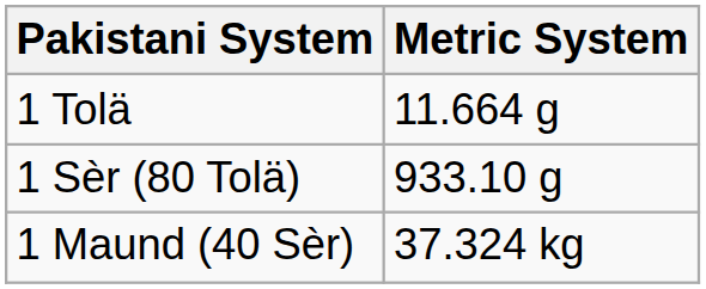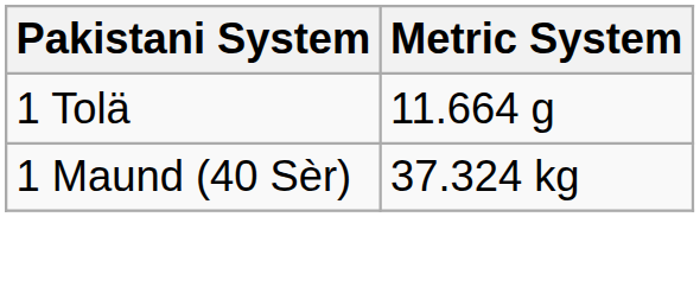- row: 1 Sèr (80 Tolä) | 933.10 g
